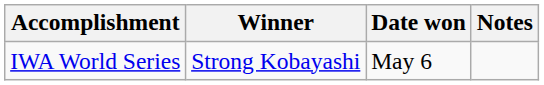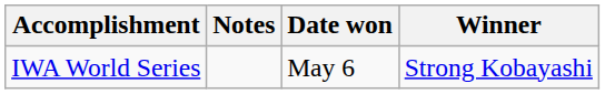columns swapped: Winner <-> Notes
